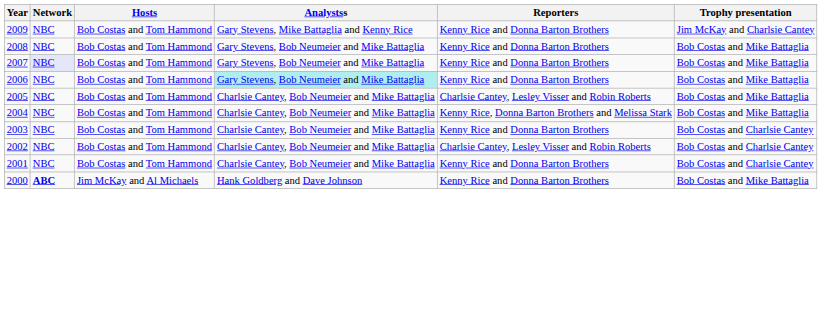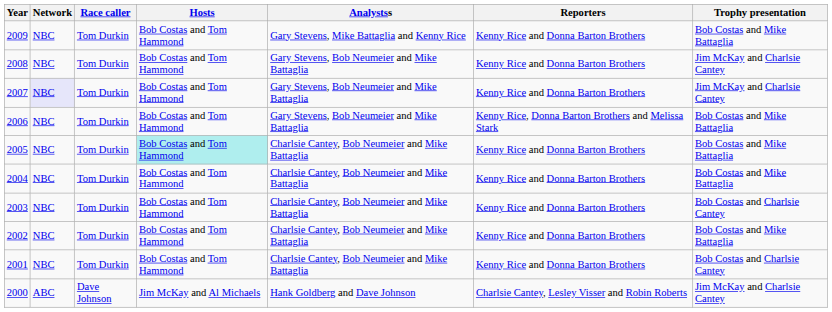+ column: Race caller | Tom Durkin | Tom Durkin | Tom Durkin | Tom Durkin | Tom Durkin | Tom Durkin | Tom Durkin | Tom Durkin | Tom Durkin | Dave Johnson
2009 | Trophy presentation: Jim McKay and Charlsie Cantey -> Bob Costas and Mike Battaglia
2008 | Trophy presentation: Bob Costas and Mike Battaglia -> Jim McKay and Charlsie Cantey
2007 | Trophy presentation: Bob Costas and Mike Battaglia -> Jim McKay and Charlsie Cantey
2006 | Analystss: paleturquoise background -> no background
2006 | Reporters: Kenny Rice and Donna Barton Brothers -> Kenny Rice, Donna Barton Brothers and Melissa Stark
2005 | Hosts: no background -> paleturquoise background
2005 | Reporters: Charlsie Cantey, Lesley Visser and Robin Roberts -> Kenny Rice and Donna Barton Brothers
2004 | Reporters: Kenny Rice, Donna Barton Brothers and Melissa Stark -> Kenny Rice and Donna Barton Brothers
2002 | Reporters: Charlsie Cantey, Lesley Visser and Robin Roberts -> Kenny Rice and Donna Barton Brothers
2002 | Trophy presentation: Bob Costas and Charlsie Cantey -> Bob Costas and Mike Battaglia
2000 | Network: bold -> normal
2000 | Reporters: Kenny Rice and Donna Barton Brothers -> Charlsie Cantey, Lesley Visser and Robin Roberts
2000 | Trophy presentation: Bob Costas and Mike Battaglia -> Jim McKay and Charlsie Cantey
